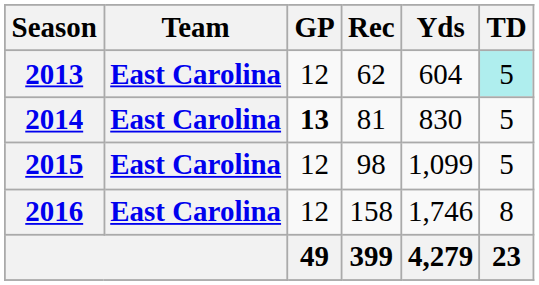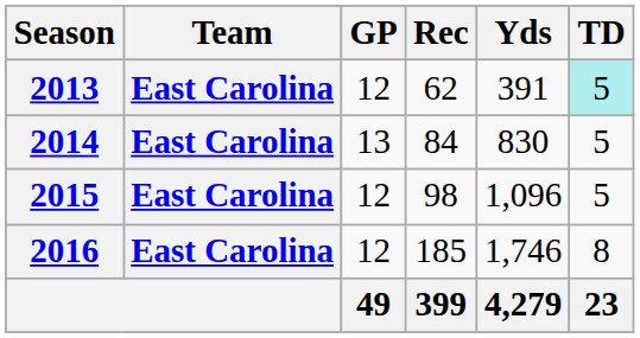2013 | Yds: 604 -> 391
2014 | GP: bold -> normal
2014 | Rec: 81 -> 84
2015 | Yds: 1,099 -> 1,096
2016 | Rec: 158 -> 185
